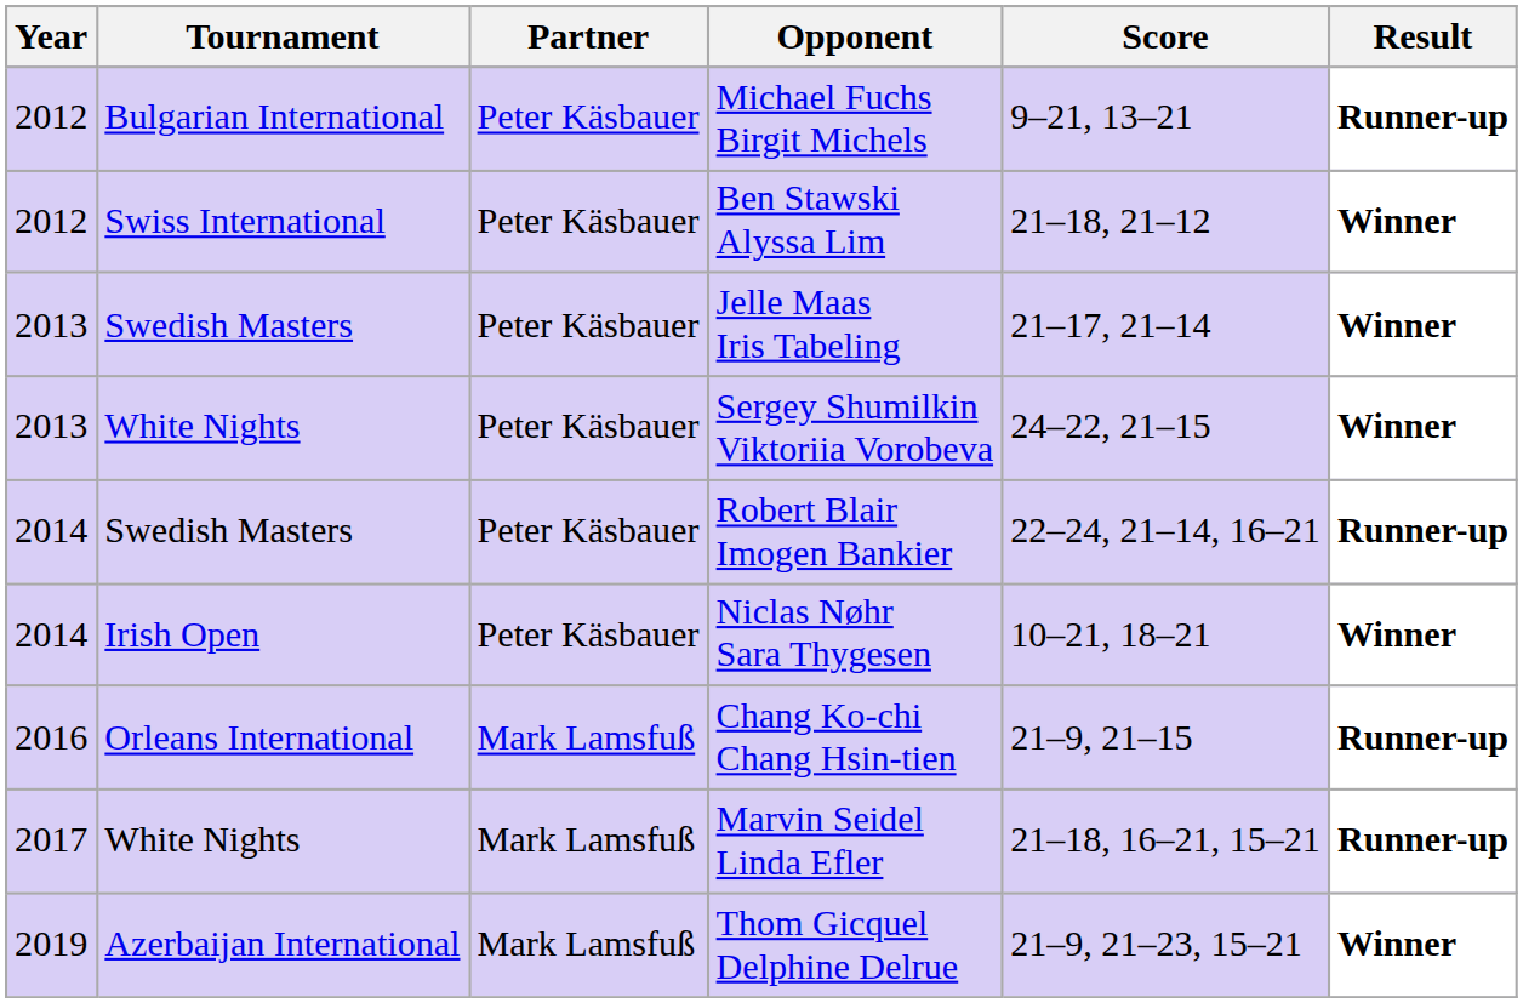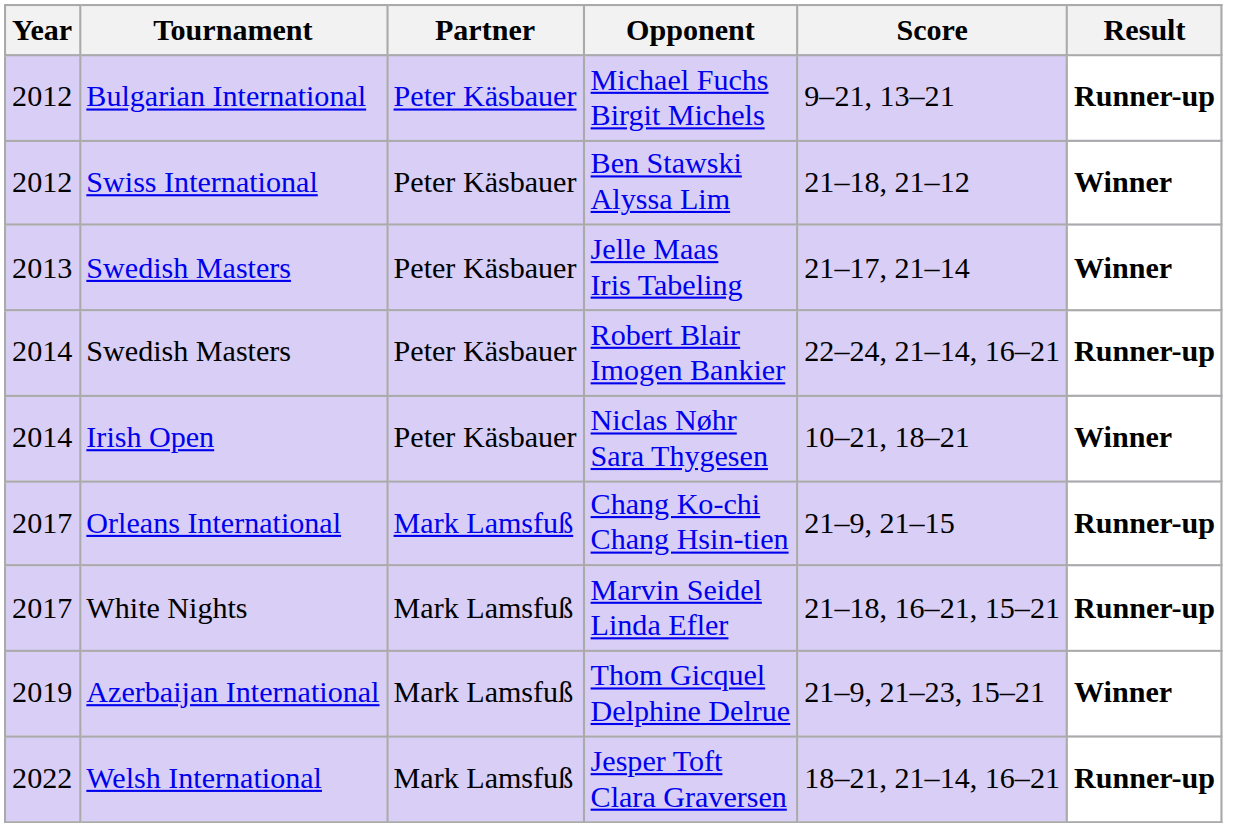- row: 2013 | White Nights | Peter Käsbauer | Sergey Shumilkin Viktoriia Vorobeva | 24–22, 21–15 | Winner
Chang Ko-chi Chang Hsin-tien | Year: 2016 -> 2017
+ row: 2022 | Welsh International | Mark Lamsfuß | Jesper Toft Clara Graversen | 18–21, 21–14, 16–21 | Runner-up
